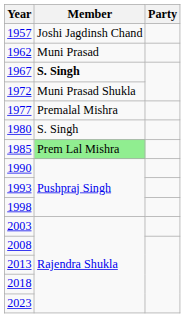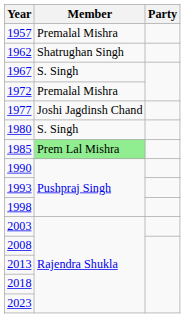1957 | Member: Joshi Jagdinsh Chand -> Premalal Mishra
1962 | Member: Muni Prasad -> Shatrughan Singh
1967 | Member: bold -> normal
1972 | Member: Muni Prasad Shukla -> Premalal Mishra
1977 | Member: Premalal Mishra -> Joshi Jagdinsh Chand
